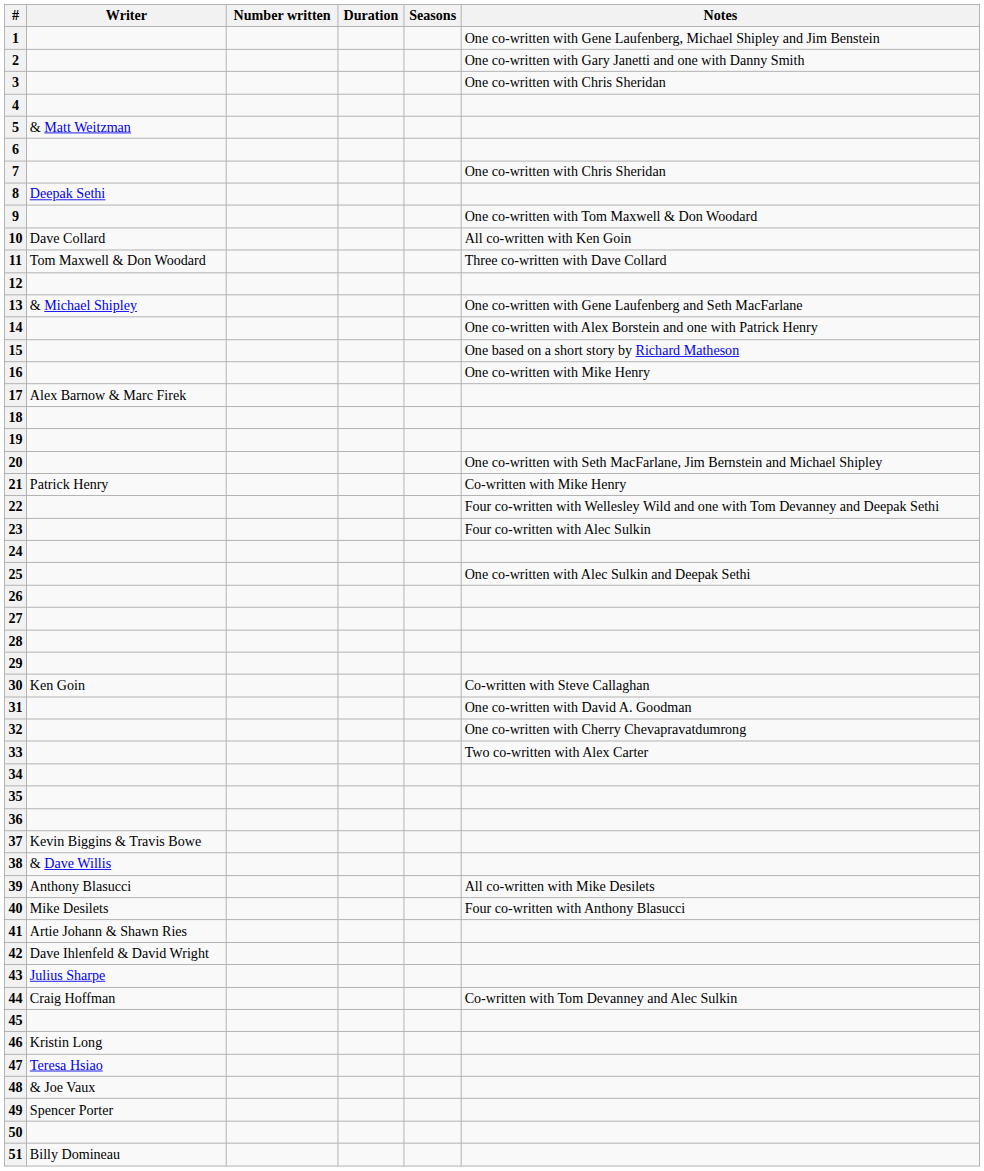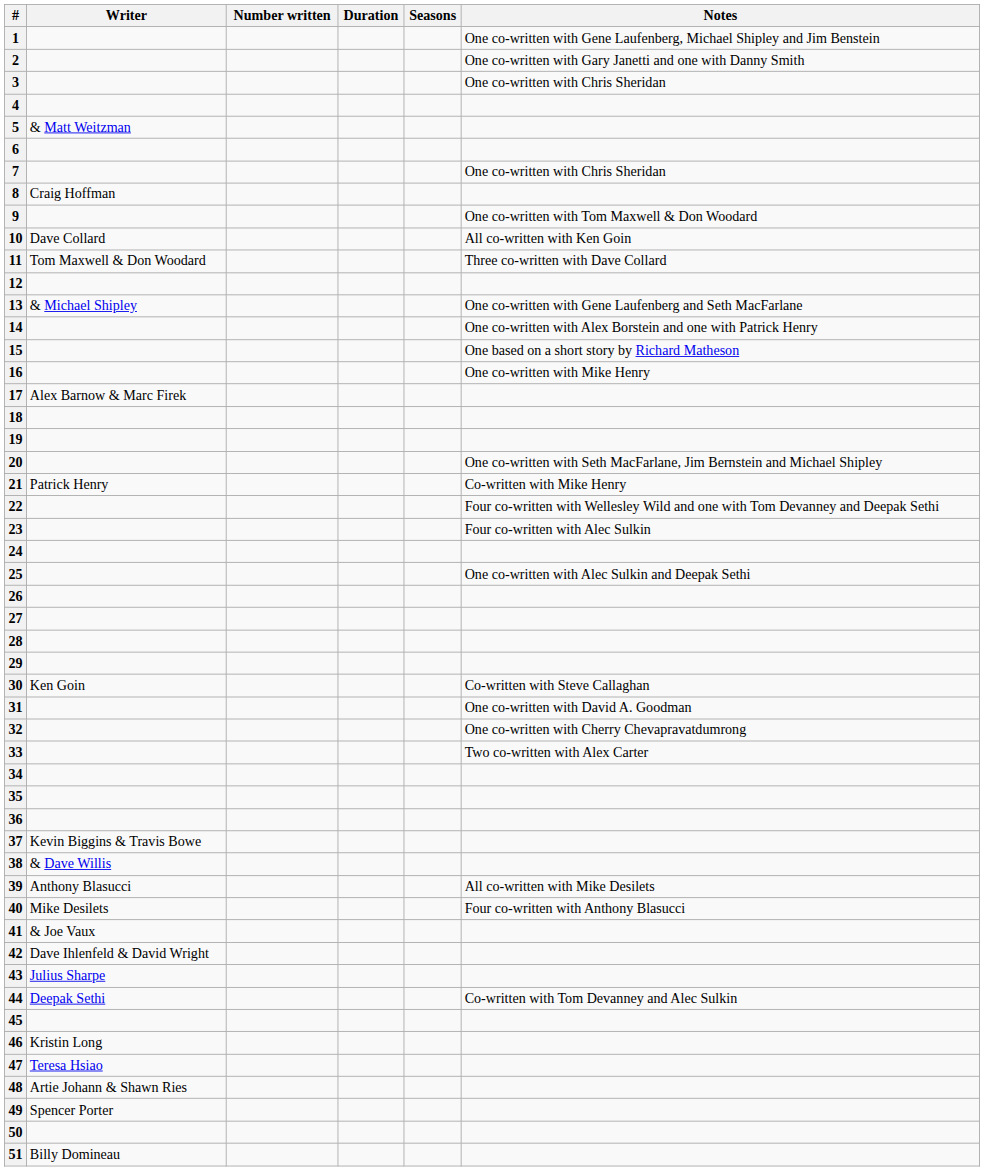8 | Writer: Deepak Sethi -> Craig Hoffman
41 | Writer: Artie Johann & Shawn Ries -> & Joe Vaux
44 | Writer: Craig Hoffman -> Deepak Sethi
48 | Writer: & Joe Vaux -> Artie Johann & Shawn Ries
